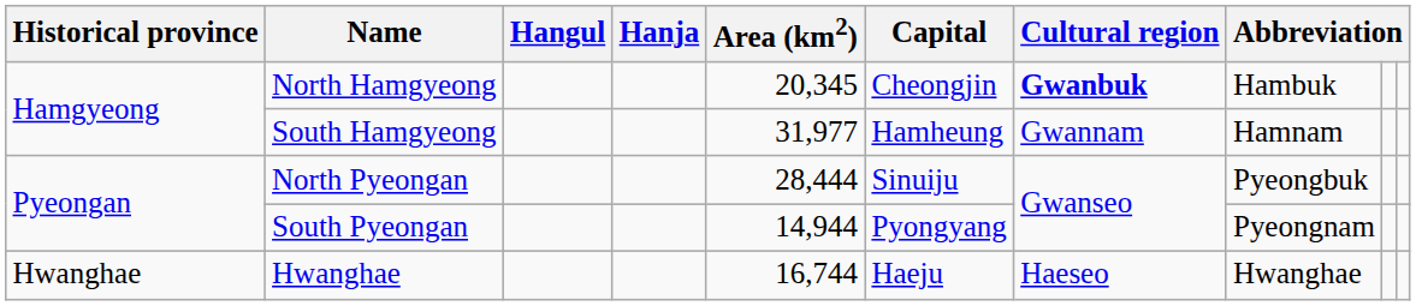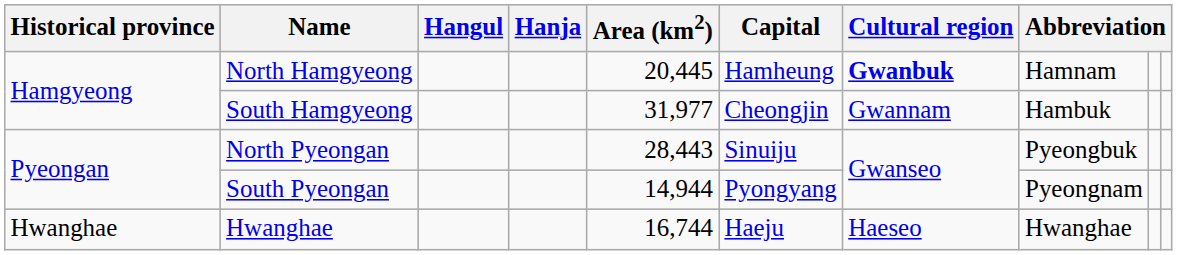North Hamgyeong | Area (km2): 20,345 -> 20,445
North Hamgyeong | Capital: Cheongjin -> Hamheung
North Hamgyeong | column 8: Hambuk -> Hamnam
South Hamgyeong | Capital: Hamheung -> Cheongjin
South Hamgyeong | column 8: Hamnam -> Hambuk
North Pyeongan | Area (km2): 28,444 -> 28,443
